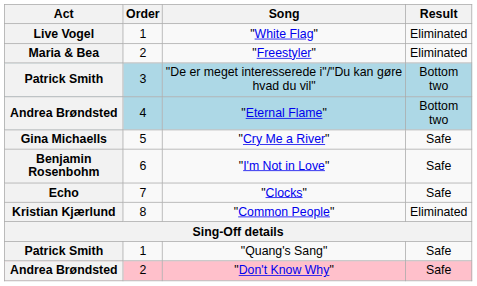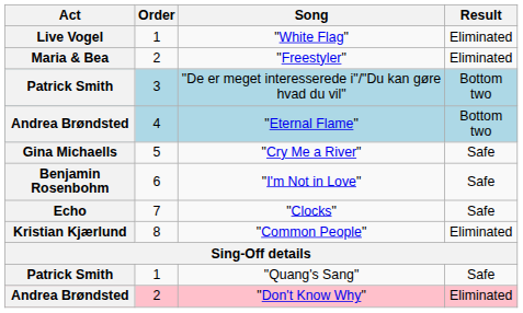"Don't Know Why" | Result: Safe -> Eliminated
